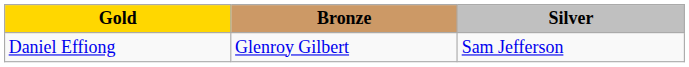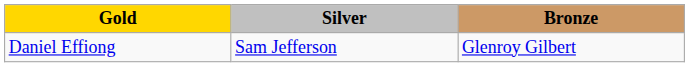columns swapped: Silver <-> Bronze
